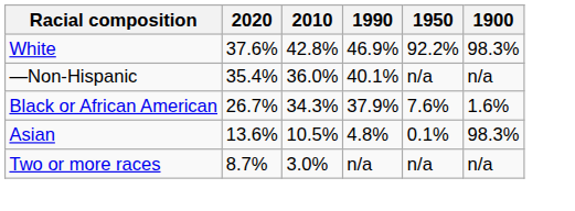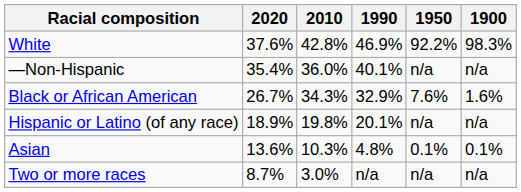Black or African American | 1990: 37.9% -> 32.9%
+ row: Hispanic or Latino (of any race) | 18.9% | 19.8% | 20.1% | n/a | n/a
Asian | 2010: 10.5% -> 10.3%
Asian | 1900: 98.3% -> 0.1%
